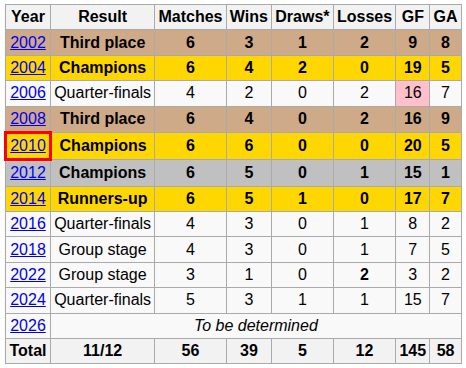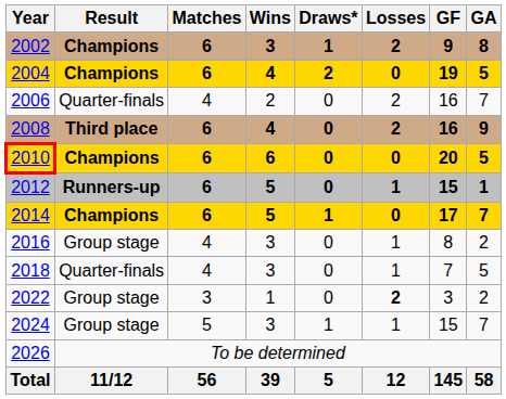2002 | Result: Third place -> Champions
2006 | GF: pink background -> no background
2012 | Result: Champions -> Runners-up
2014 | Result: Runners-up -> Champions
2016 | Result: Quarter-finals -> Group stage
2018 | Result: Group stage -> Quarter-finals
2024 | Result: Quarter-finals -> Group stage
